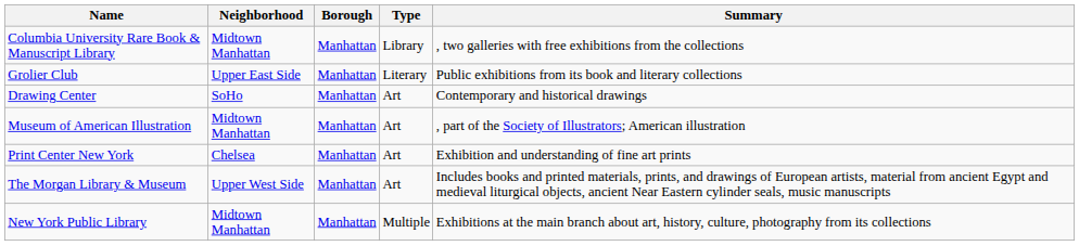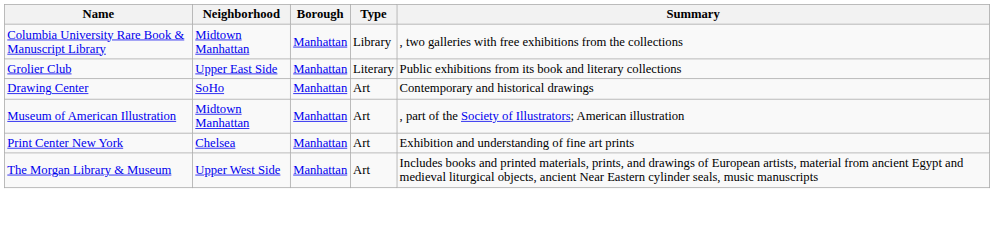- row: New York Public Library | Midtown Manhattan | Manhattan | Multiple | Exhibitions at the main branch about art, history, culture, photography from its collections
